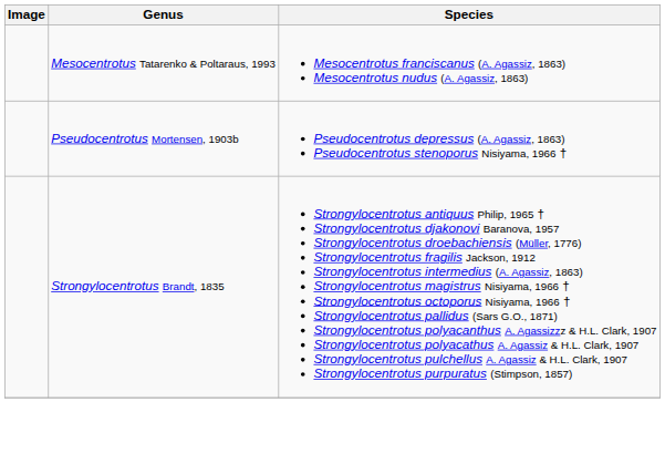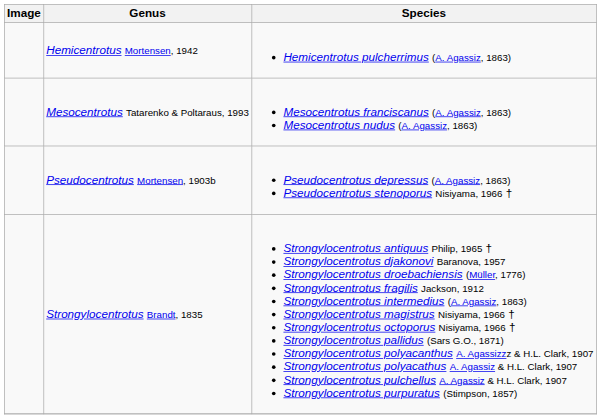+ row: Hemicentrotus Mortensen, 1942 | Hemicentrotus pulcherrimus (A. Agassiz, 1863)
